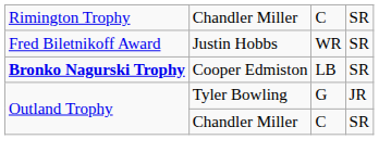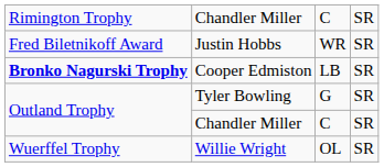Tyler Bowling | column 4: JR -> SR
+ row: Wuerffel Trophy | Willie Wright | OL | SR
